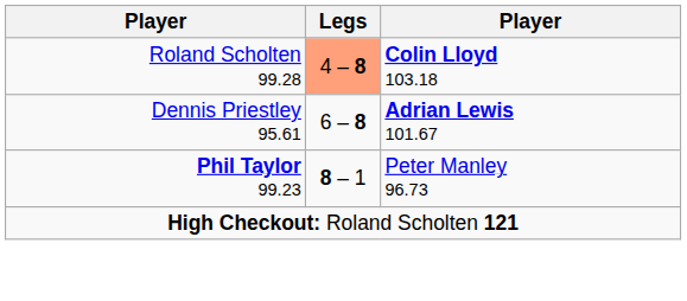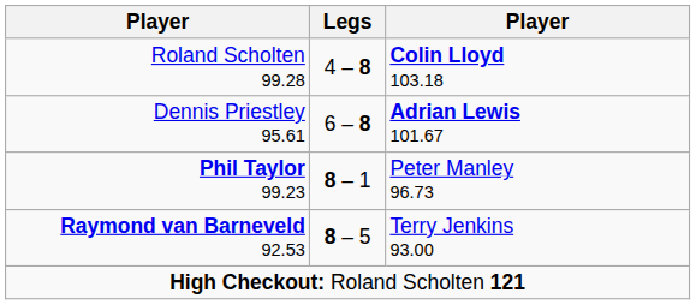Roland Scholten 99.28 | Legs: lightsalmon background -> no background
+ row: Raymond van Barneveld 92.53 | 8 – 5 | Terry Jenkins 93.00
